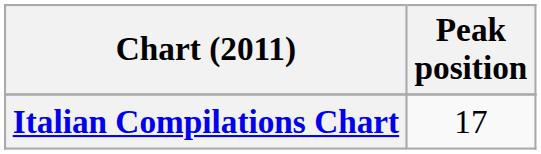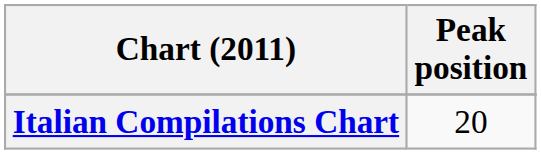Italian Compilations Chart | Peak position: 17 -> 20
